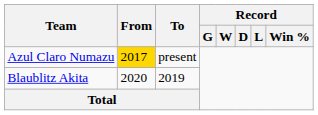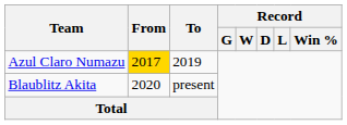Azul Claro Numazu | To: present -> 2019
Blaublitz Akita | To: 2019 -> present
